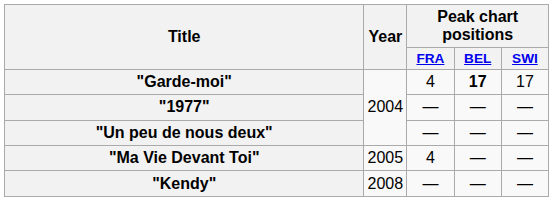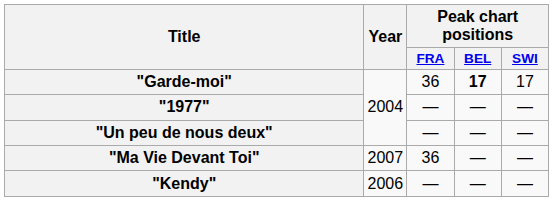"Garde-moi" | Peak chart positions / FRA: 4 -> 36
"Ma Vie Devant Toi" | Year: 2005 -> 2007
"Ma Vie Devant Toi" | Peak chart positions / FRA: 4 -> 36
"Kendy" | Year: 2008 -> 2006
